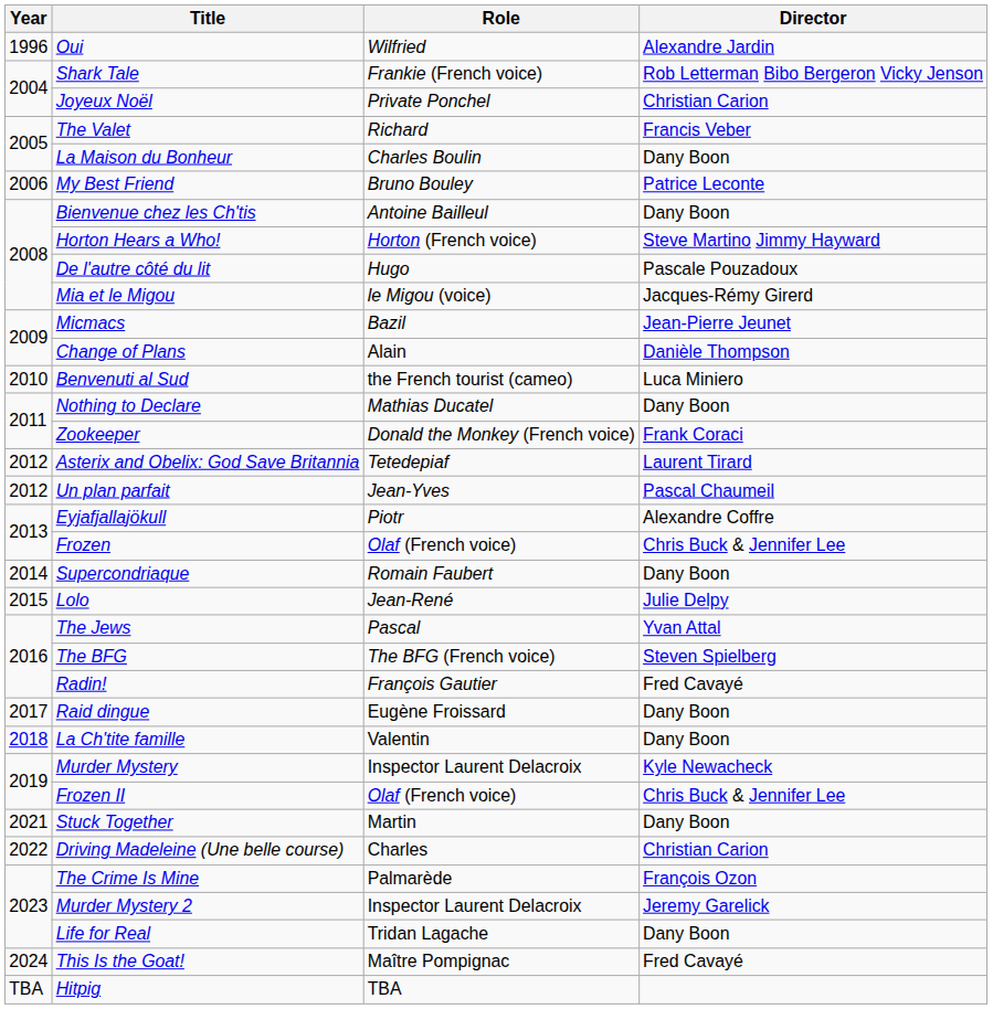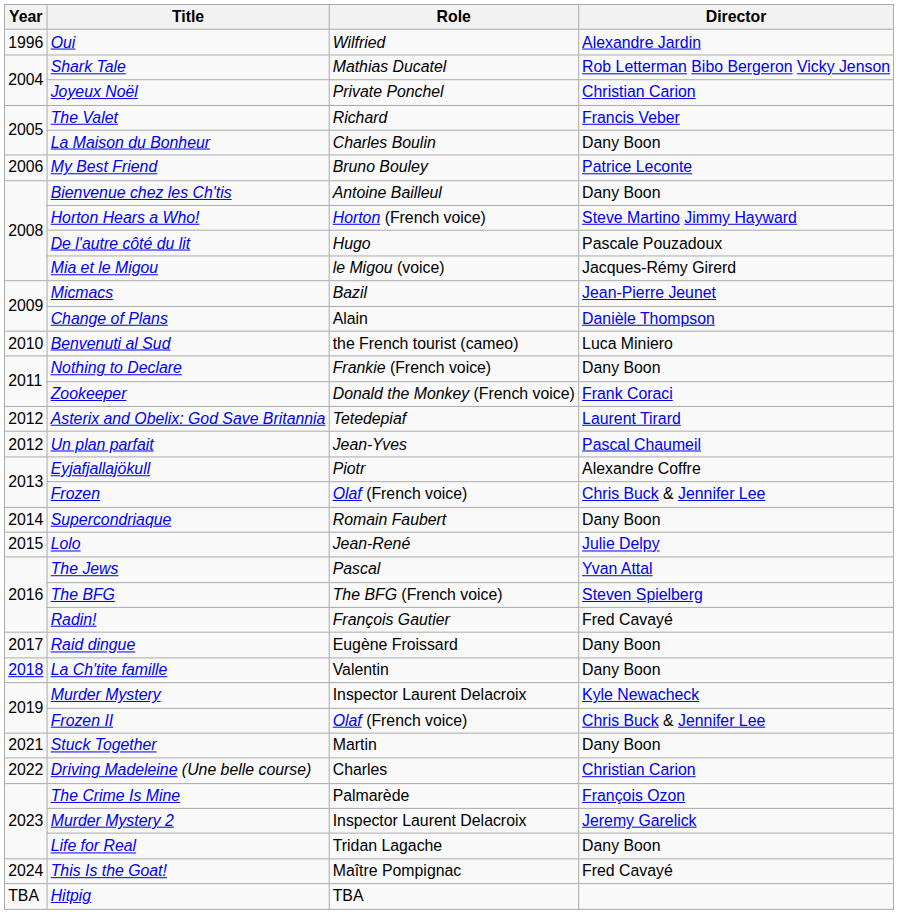Shark Tale | Role: Frankie (French voice) -> Mathias Ducatel
Nothing to Declare | Role: Mathias Ducatel -> Frankie (French voice)
